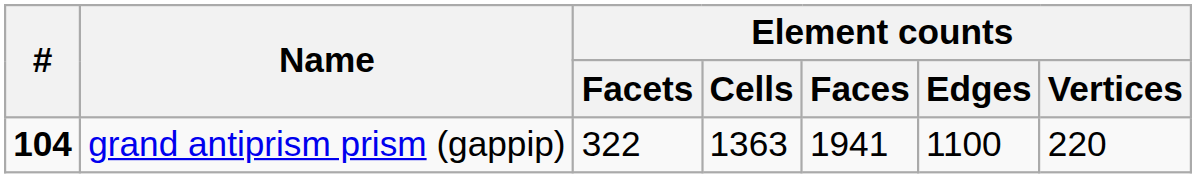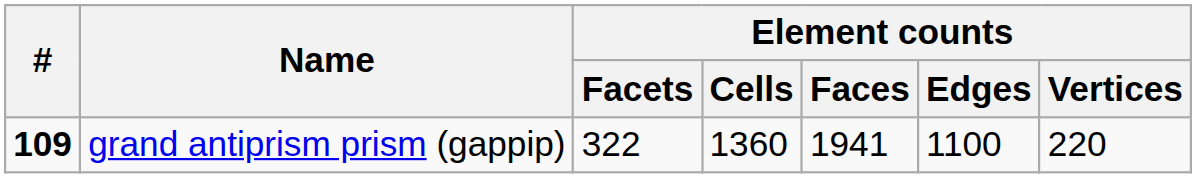grand antiprism prism (gappip) | #: 104 -> 109
grand antiprism prism (gappip) | Element counts / Cells: 1363 -> 1360
